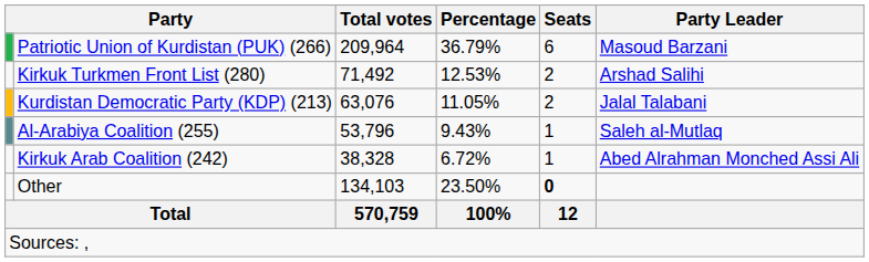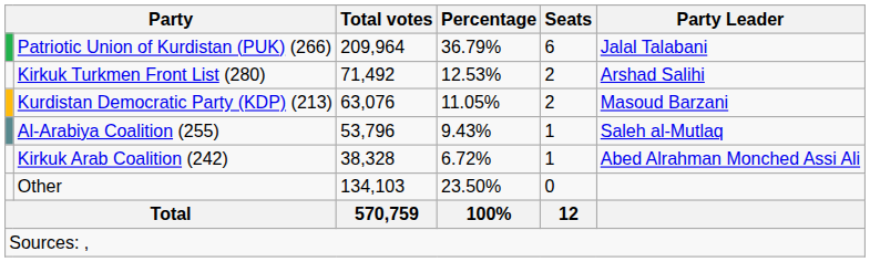Patriotic Union of Kurdistan (PUK) (266) | Party Leader: Masoud Barzani -> Jalal Talabani
Kurdistan Democratic Party (KDP) (213) | Party Leader: Jalal Talabani -> Masoud Barzani
Other | Seats: bold -> normal
